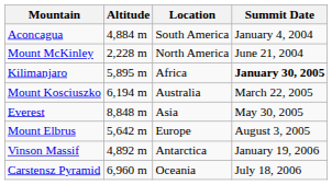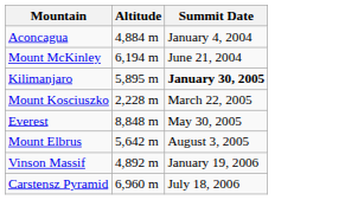- column: Location | South America | North America | Africa | Australia | Asia | Europe | Antarctica | Oceania
Mount McKinley | Altitude: 2,228 m -> 6,194 m
Mount Kosciuszko | Altitude: 6,194 m -> 2,228 m
